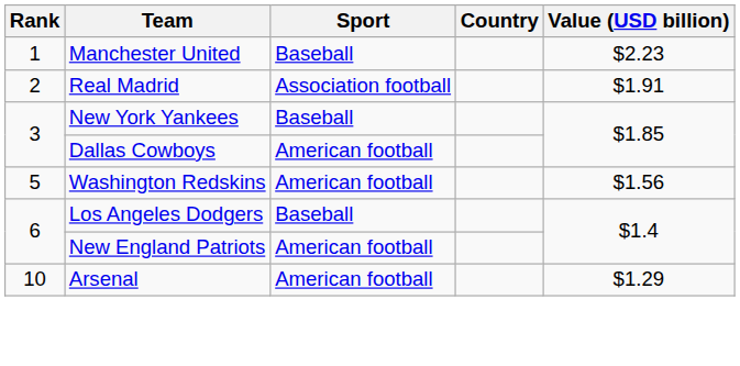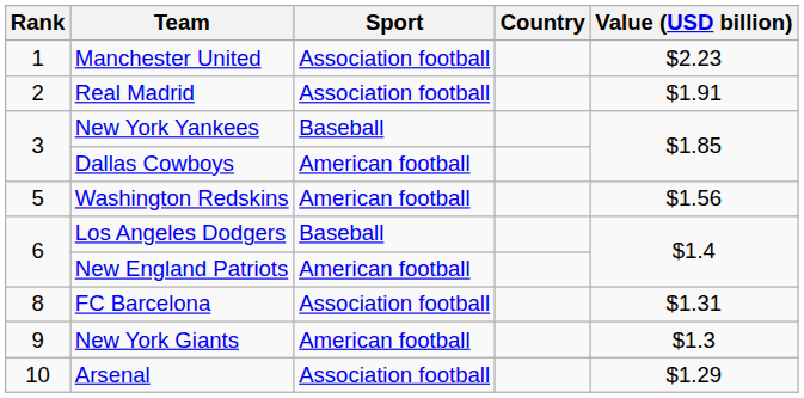Manchester United | Sport: Baseball -> Association football
+ row: 8 | FC Barcelona | Association football | $1.31
+ row: 9 | New York Giants | American football | $1.3
Arsenal | Sport: American football -> Association football
